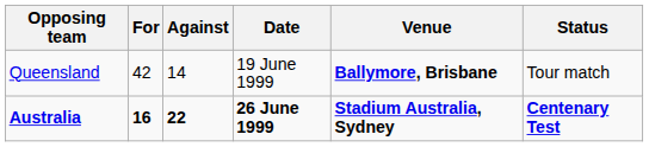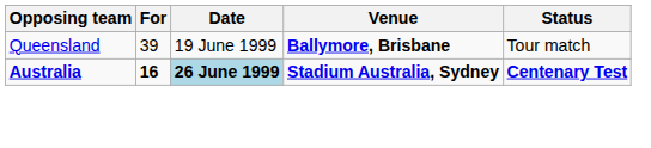- column: Against | 14 | 22
Queensland | For: 42 -> 39
Australia | Date: no background -> lightblue background
